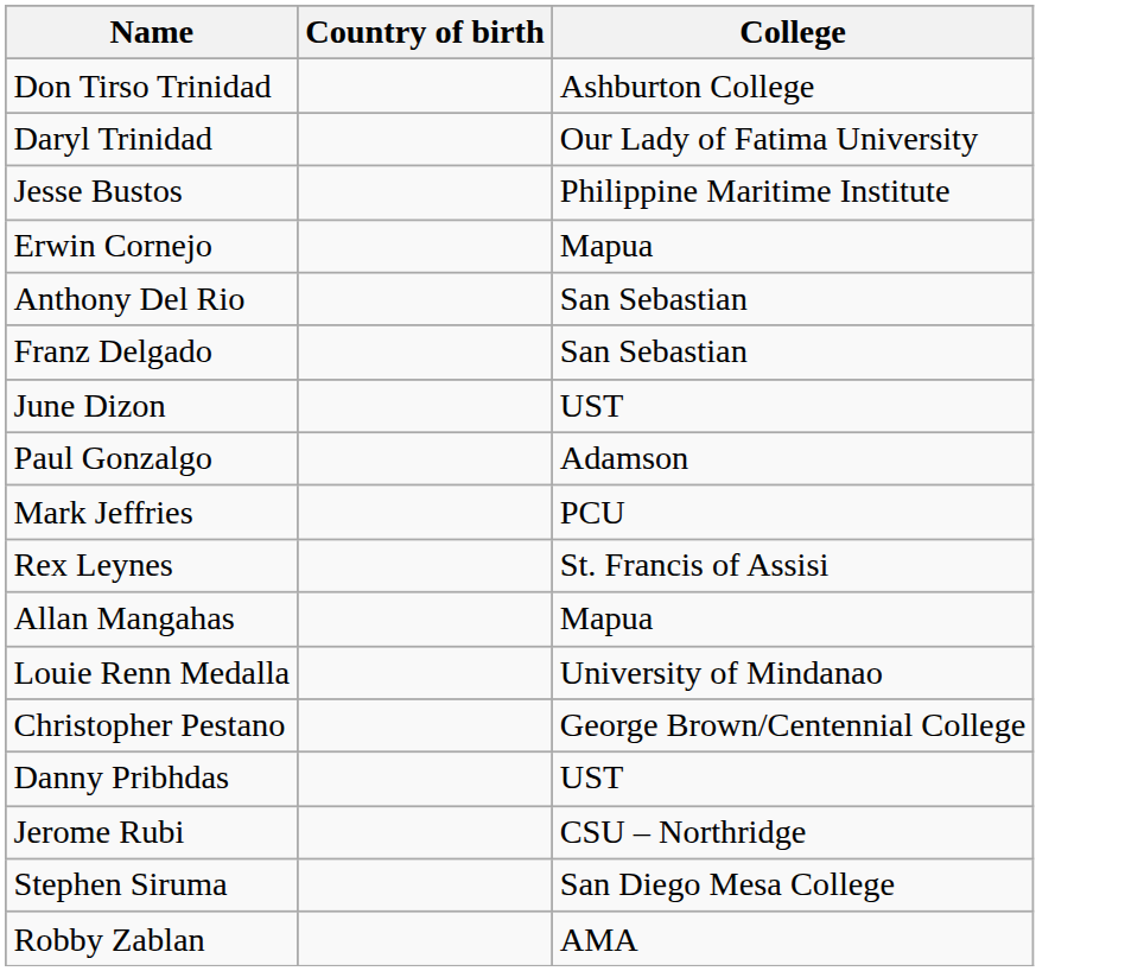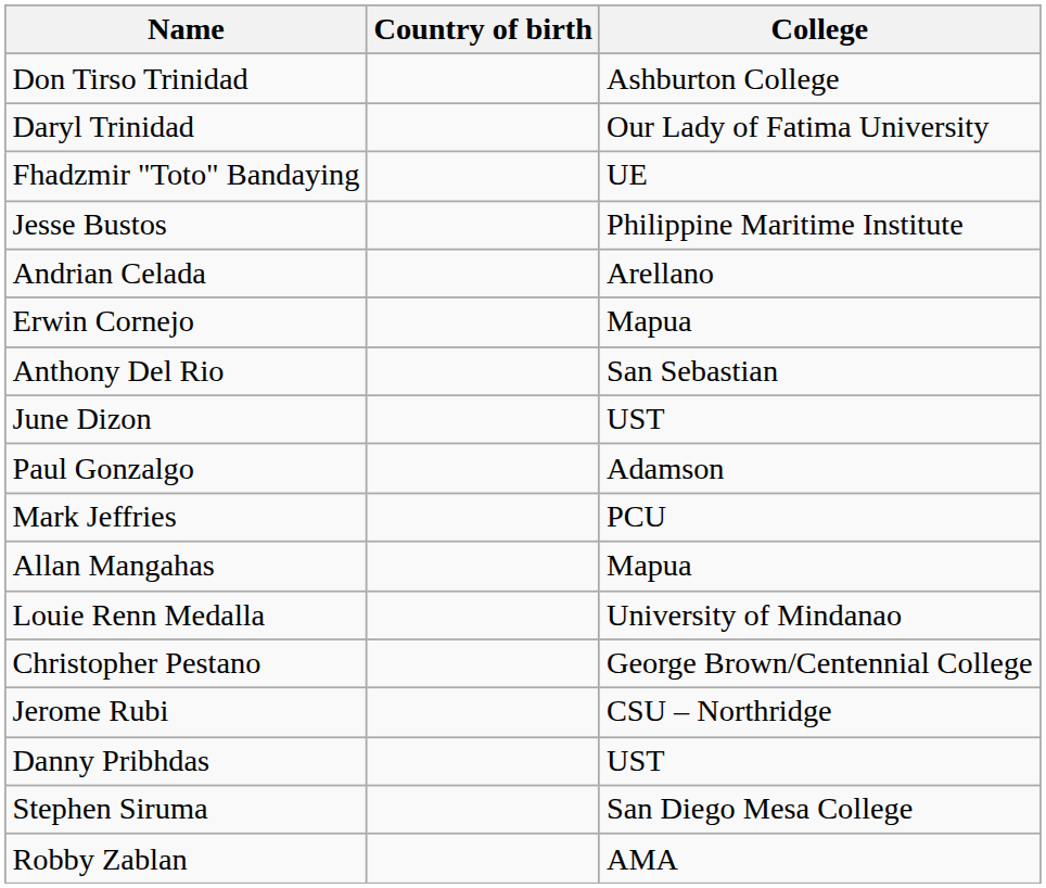+ row: Fhadzmir "Toto" Bandaying | UE
+ row: Andrian Celada | Arellano
- row: Franz Delgado | San Sebastian
- row: Rex Leynes | St. Francis of Assisi
rows swapped: Danny Pribhdas <-> Jerome Rubi
